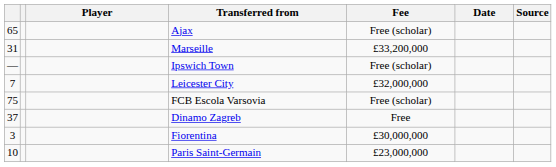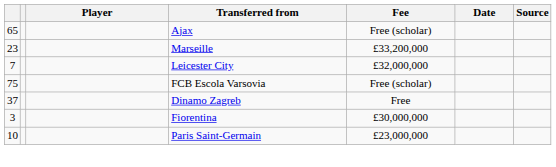Marseille | column 1: 31 -> 23
- row: — | Ipswich Town | Free (scholar)
